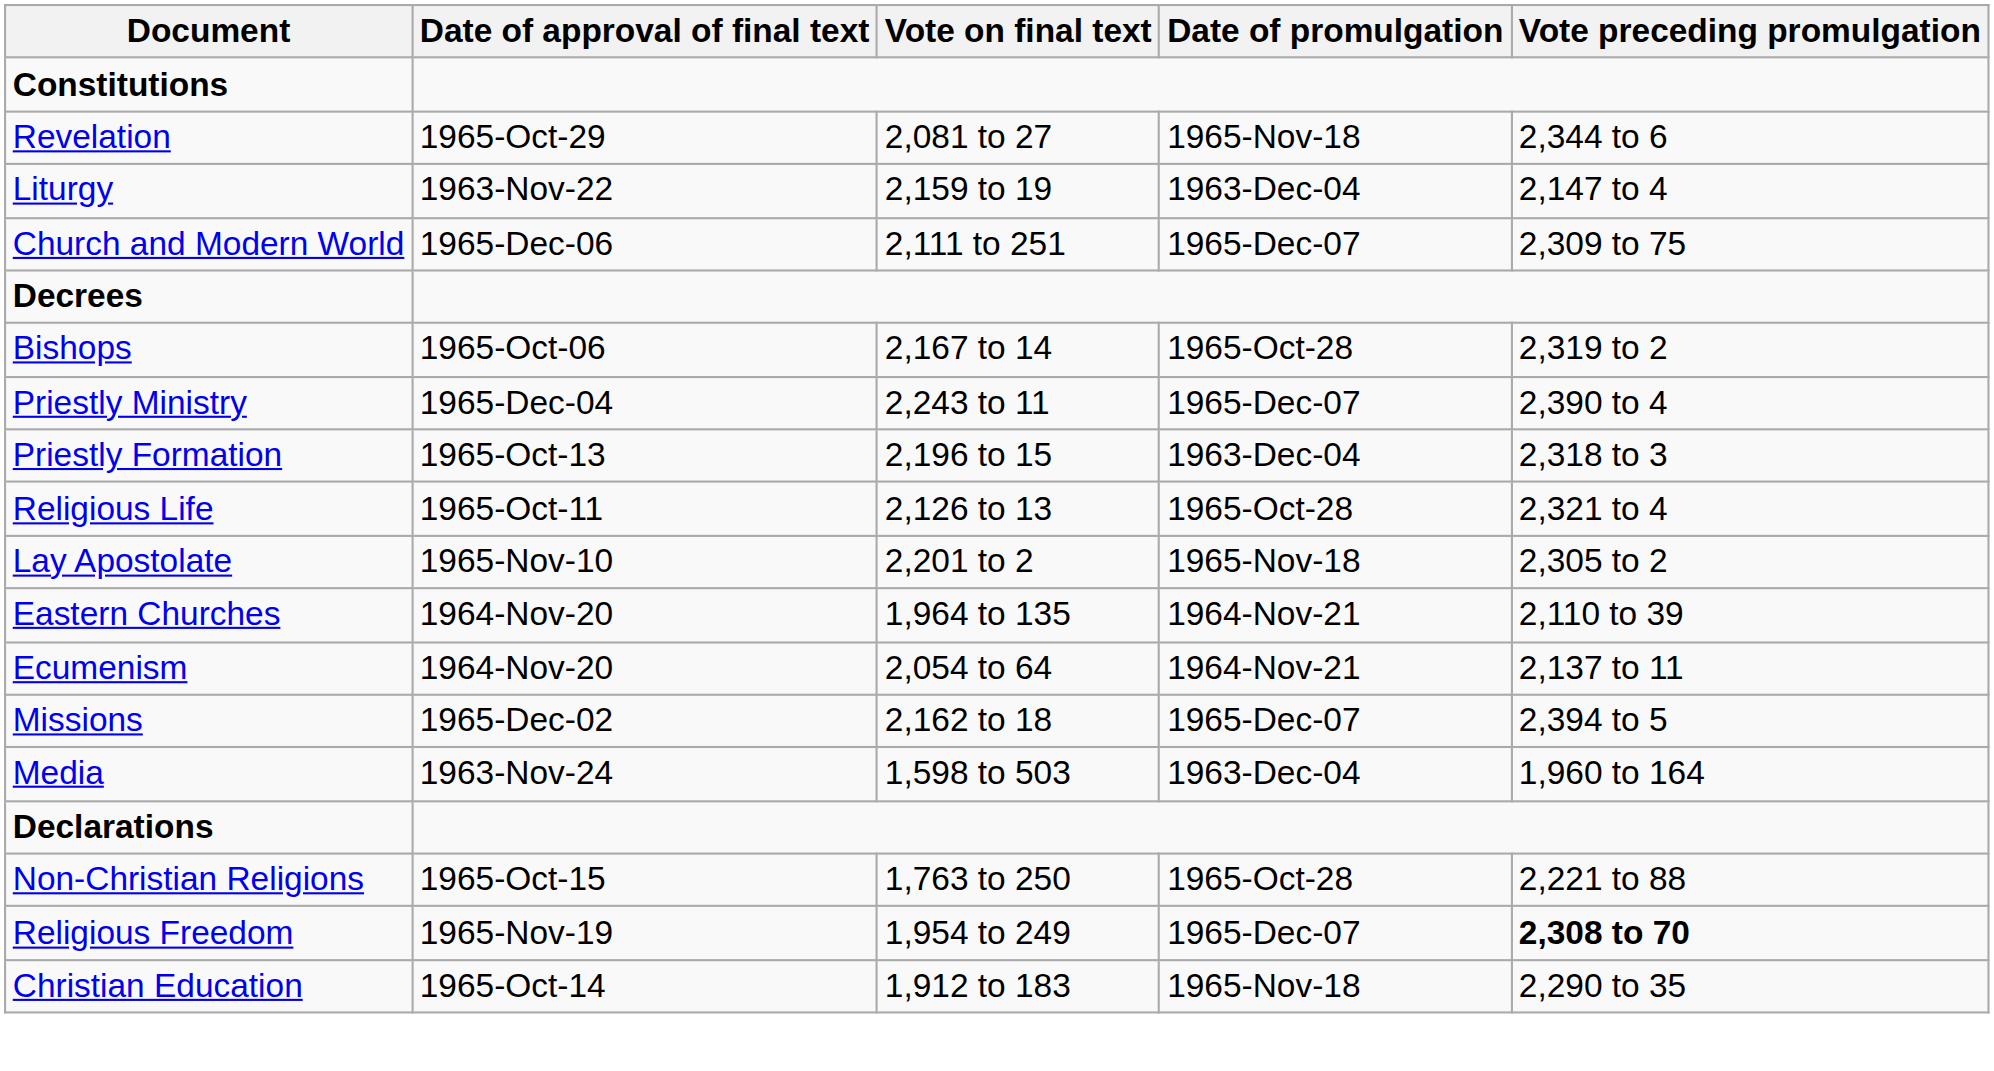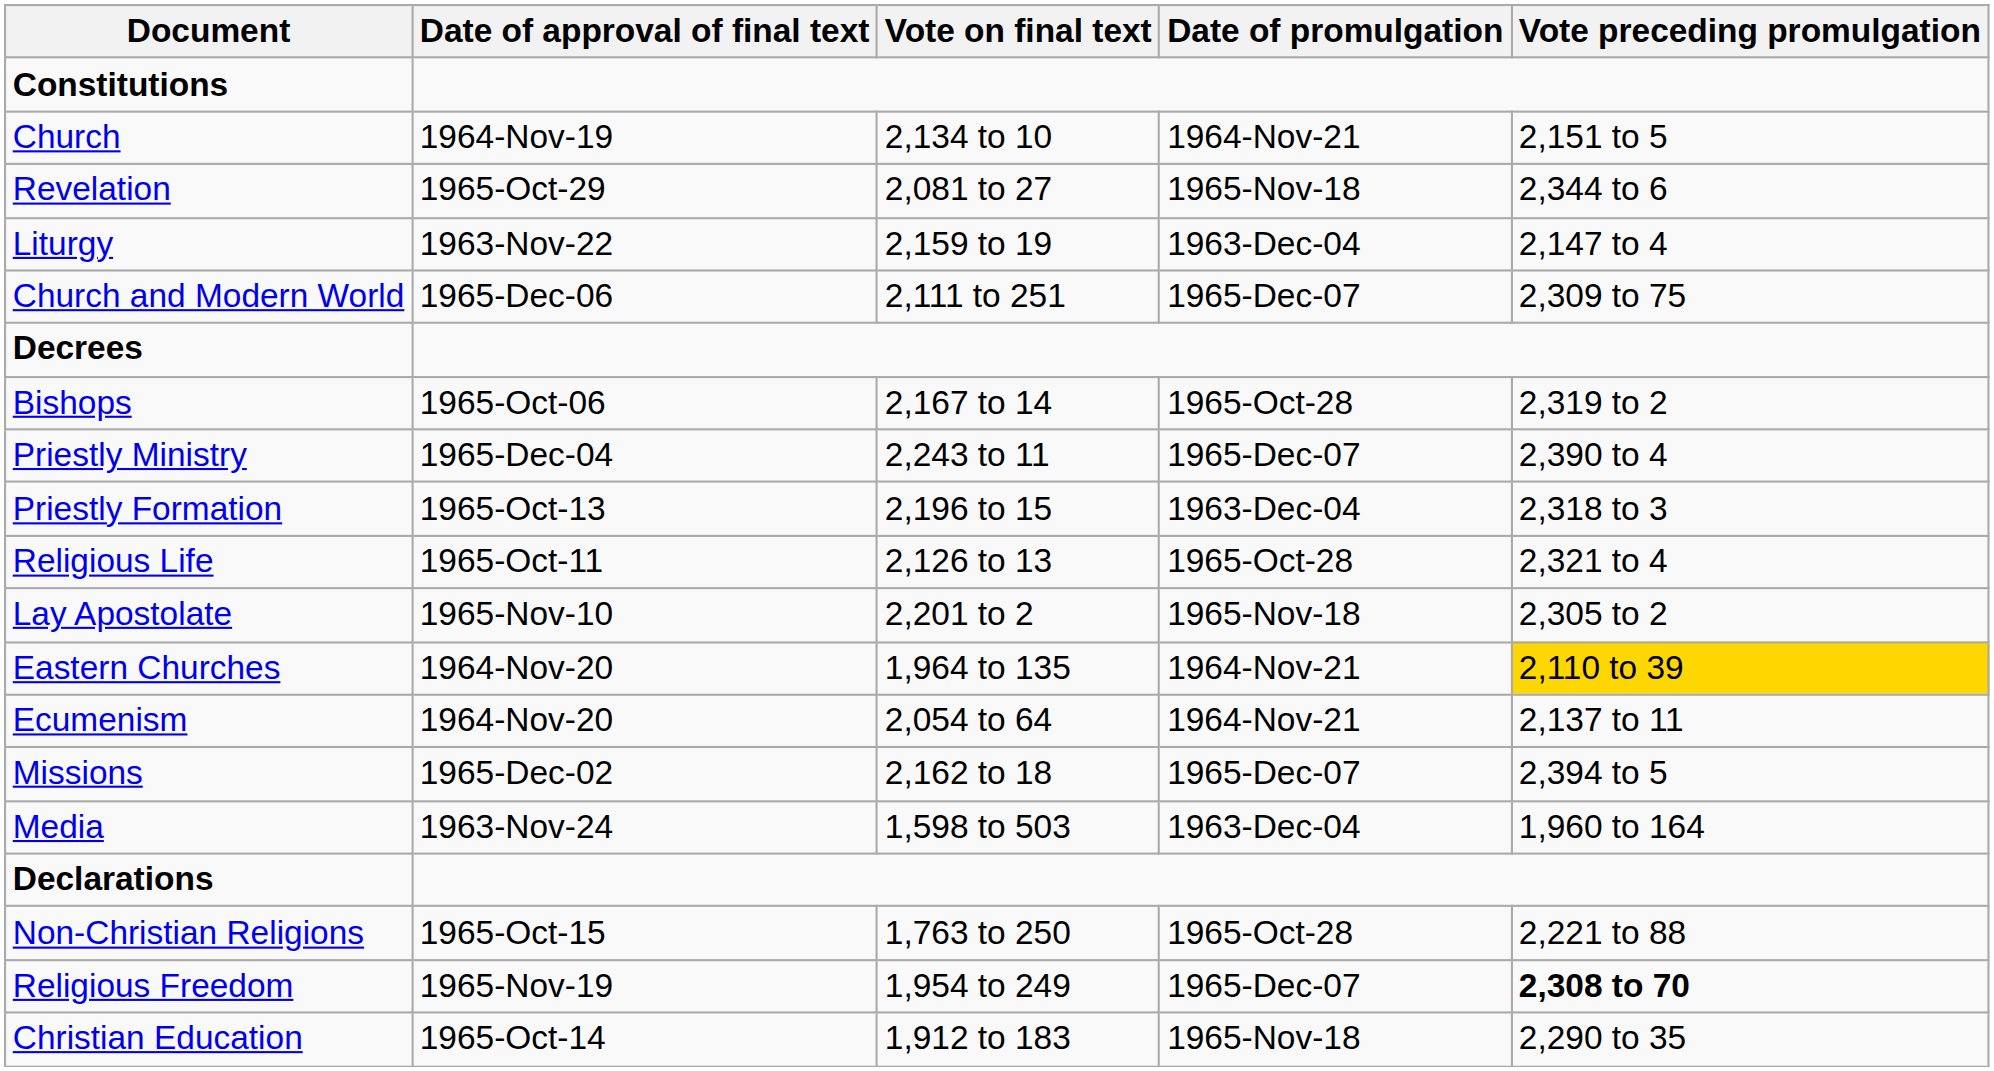+ row: Church | 1964-Nov-19 | 2,134 to 10 | 1964-Nov-21 | 2,151 to 5
Eastern Churches | Vote preceding promulgation: no background -> gold background
